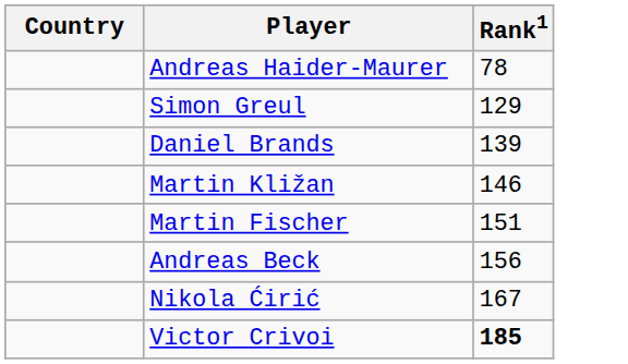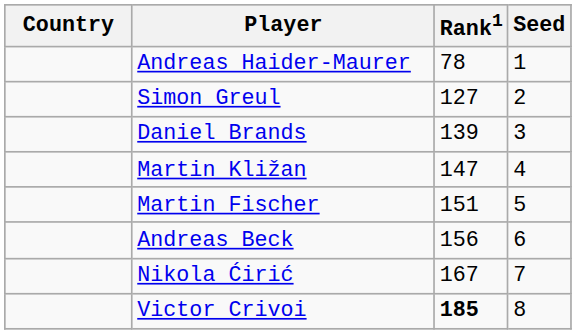+ column: Seed | 1 | 2 | 3 | 4 | 5 | 6 | 7 | 8
Simon Greul | Rank1: 129 -> 127
Martin Kližan | Rank1: 146 -> 147
